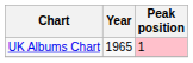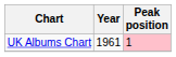UK Albums Chart | Year: 1965 -> 1961
